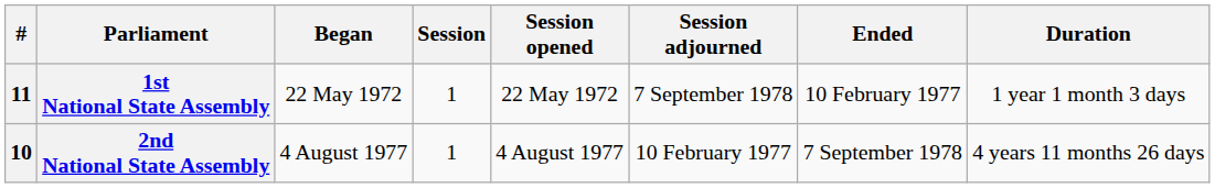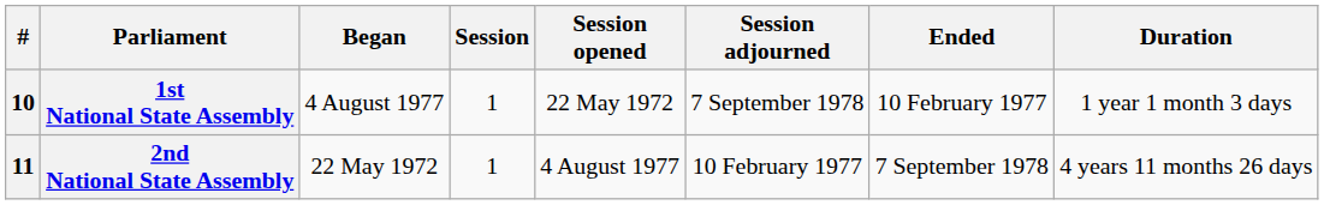1st National State Assembly | #: 11 -> 10
1st National State Assembly | Began: 22 May 1972 -> 4 August 1977
2nd National State Assembly | #: 10 -> 11
2nd National State Assembly | Began: 4 August 1977 -> 22 May 1972
